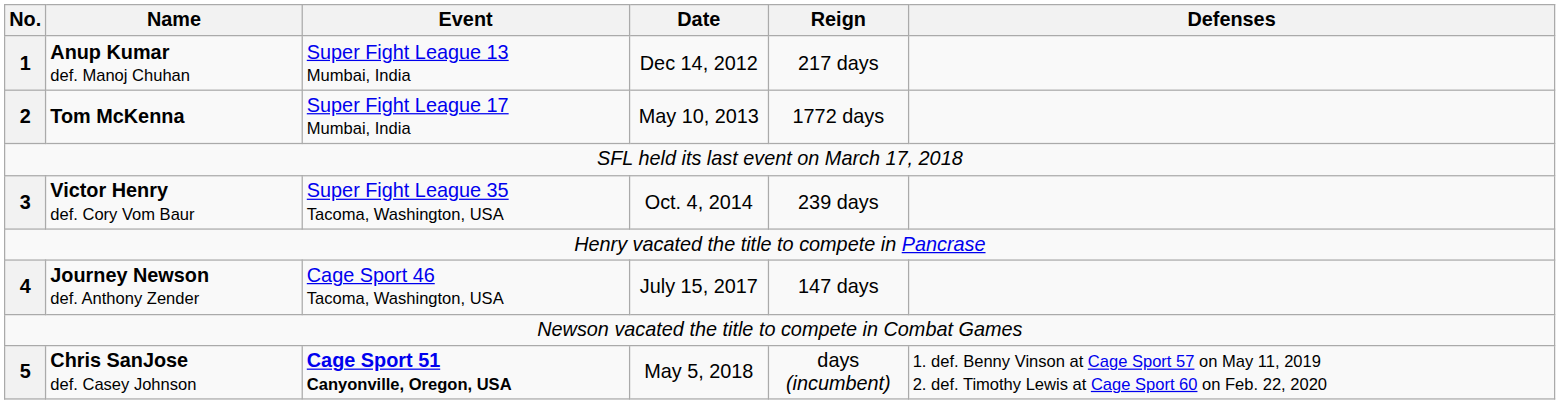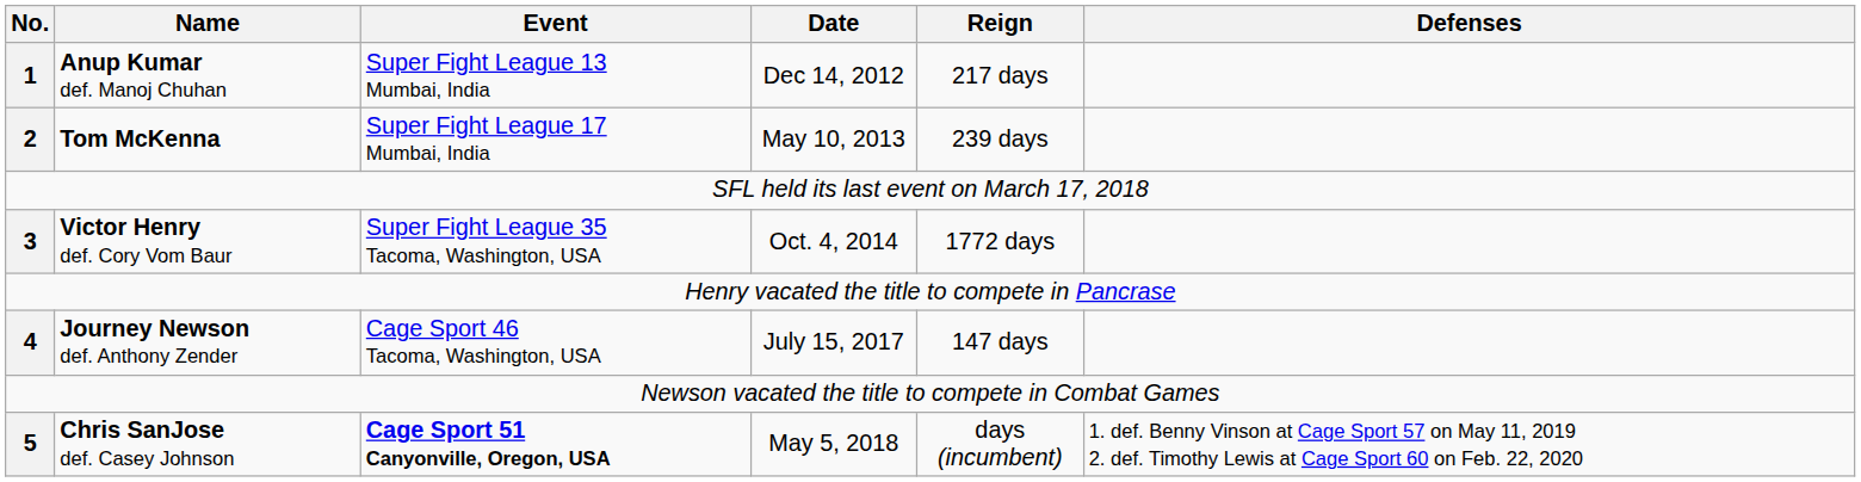Tom McKenna | Reign: 1772 days -> 239 days
Victor Henry def. Cory Vom Baur | Reign: 239 days -> 1772 days
